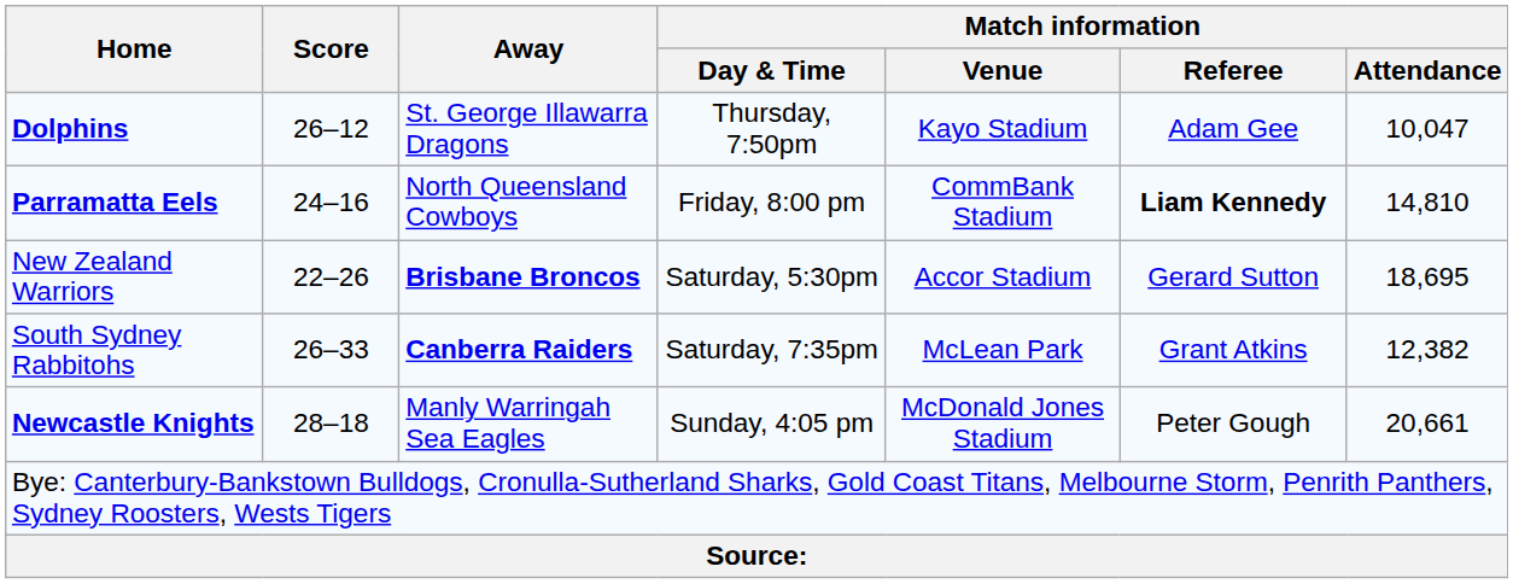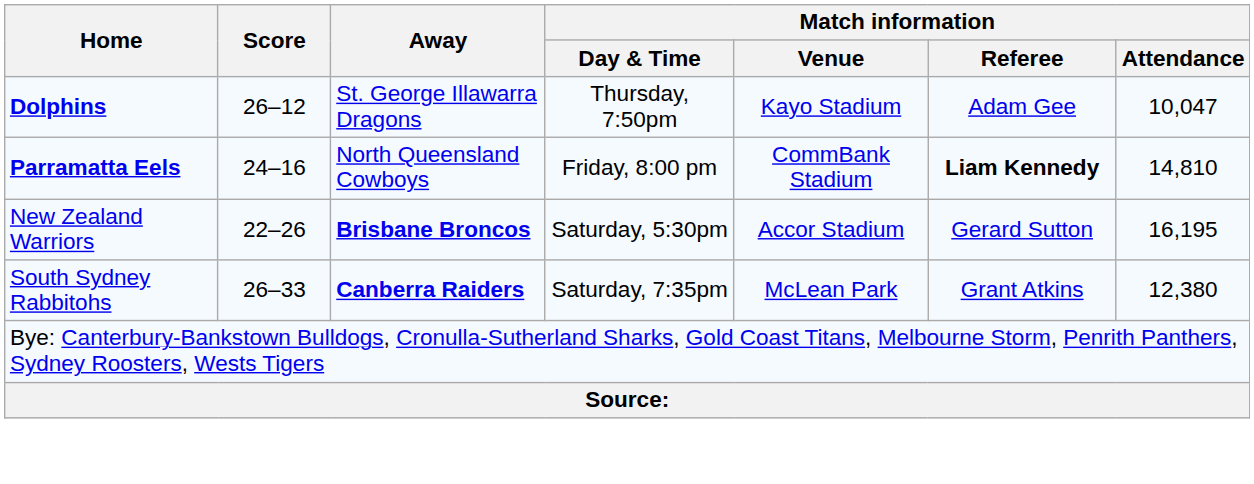New Zealand Warriors | Match information / Attendance: 18,695 -> 16,195
South Sydney Rabbitohs | Match information / Attendance: 12,382 -> 12,380
- row: Newcastle Knights | 28–18 | Manly Warringah Sea Eagles | Sunday, 4:05 pm | McDonald Jones Stadium | Peter Gough | 20,661
